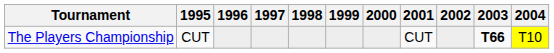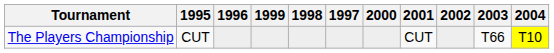columns swapped: 1997 <-> 1999
The Players Championship | 2003: bold -> normal
